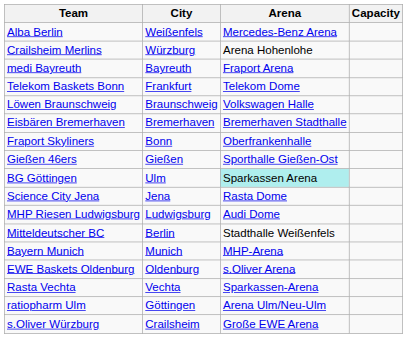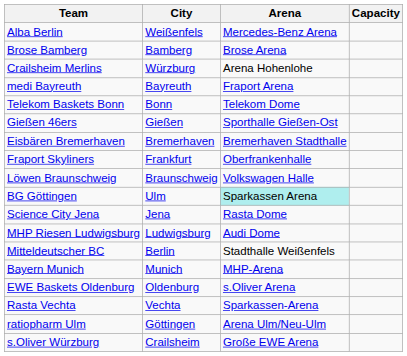+ row: Brose Bamberg | Bamberg | Brose Arena
Telekom Baskets Bonn | City: Frankfurt -> Bonn
rows swapped: Löwen Braunschweig <-> Gießen 46ers
Fraport Skyliners | City: Bonn -> Frankfurt
